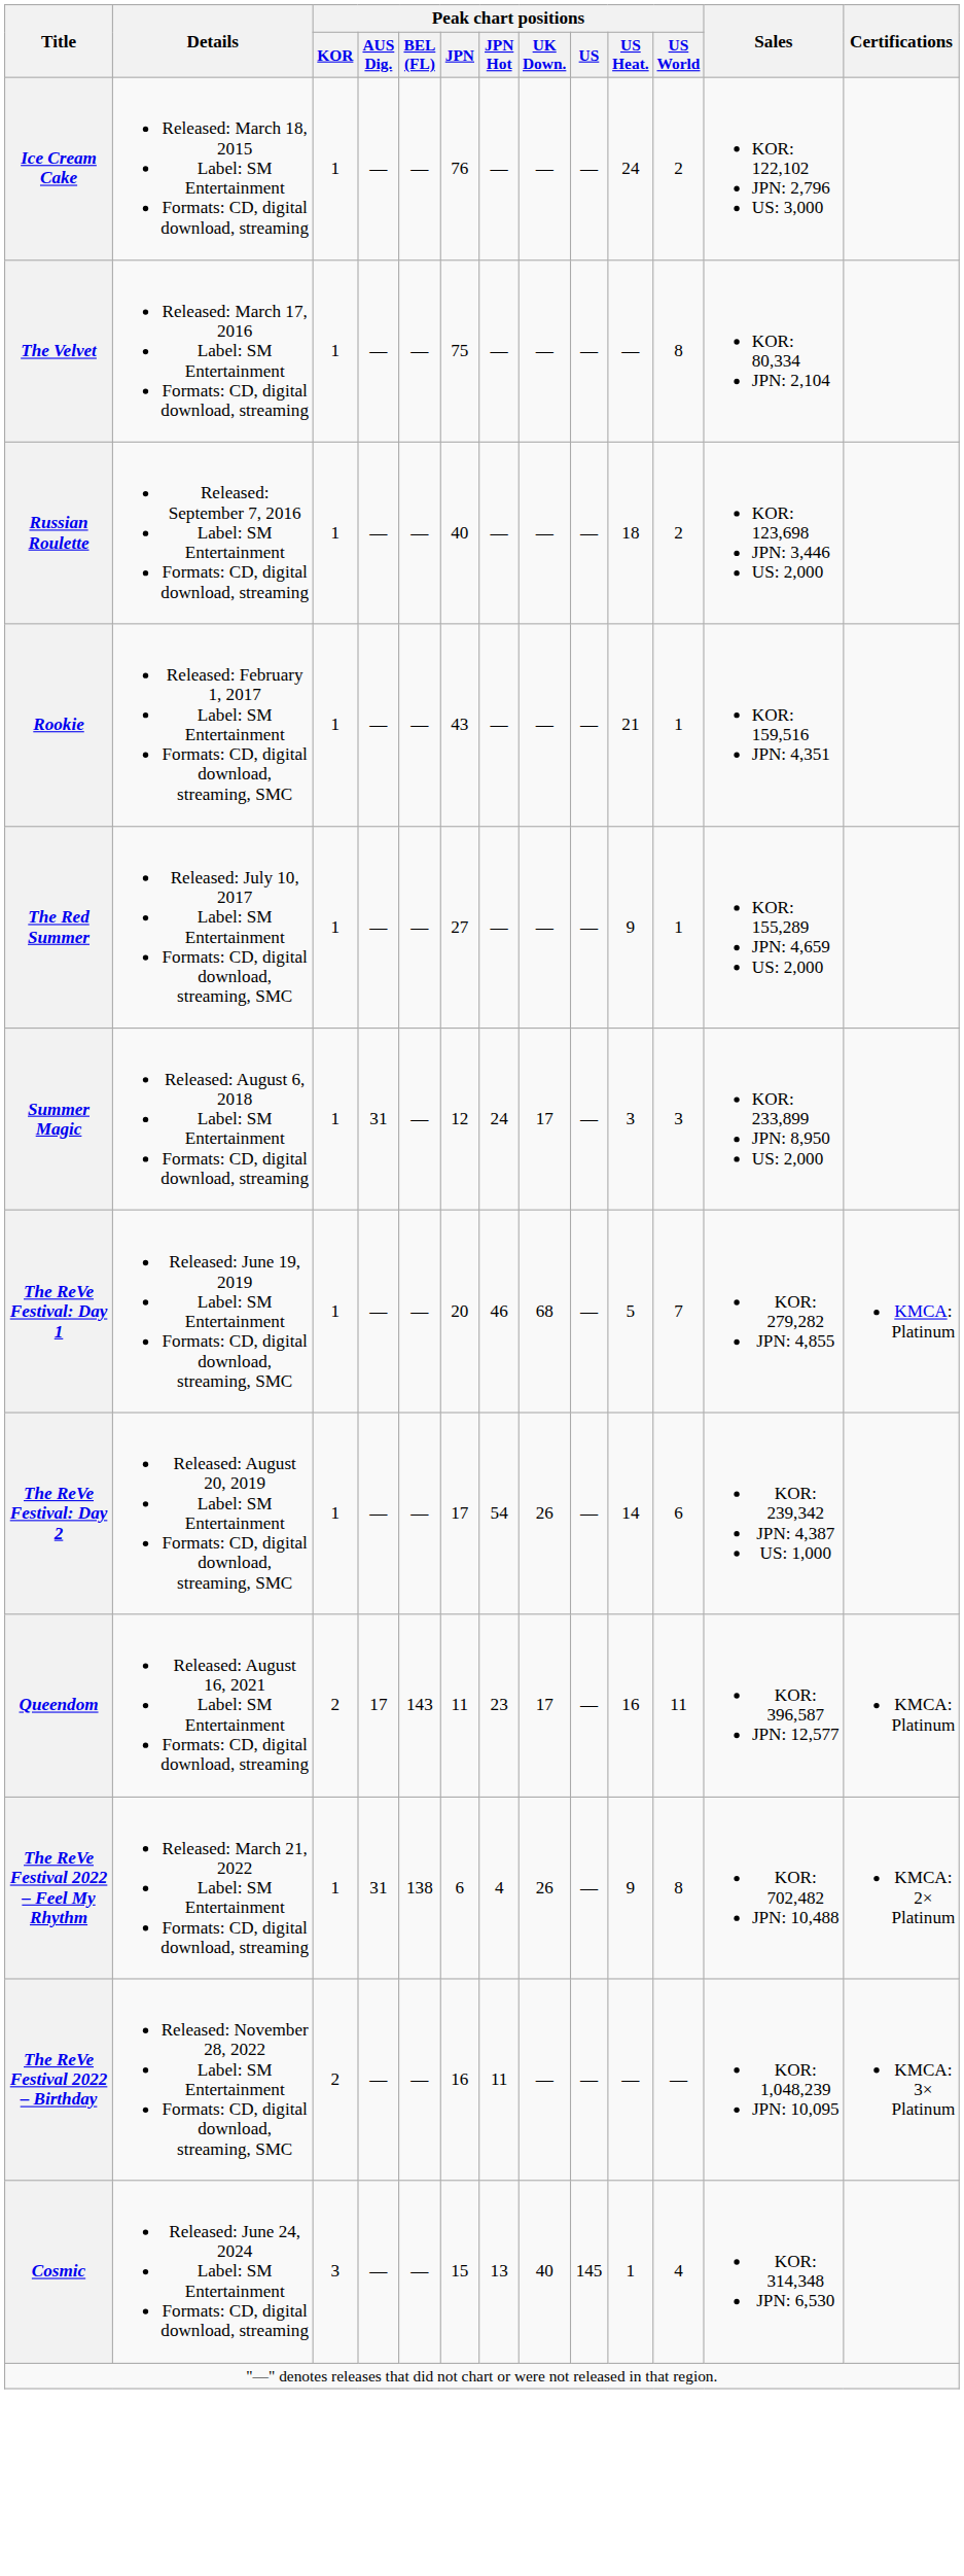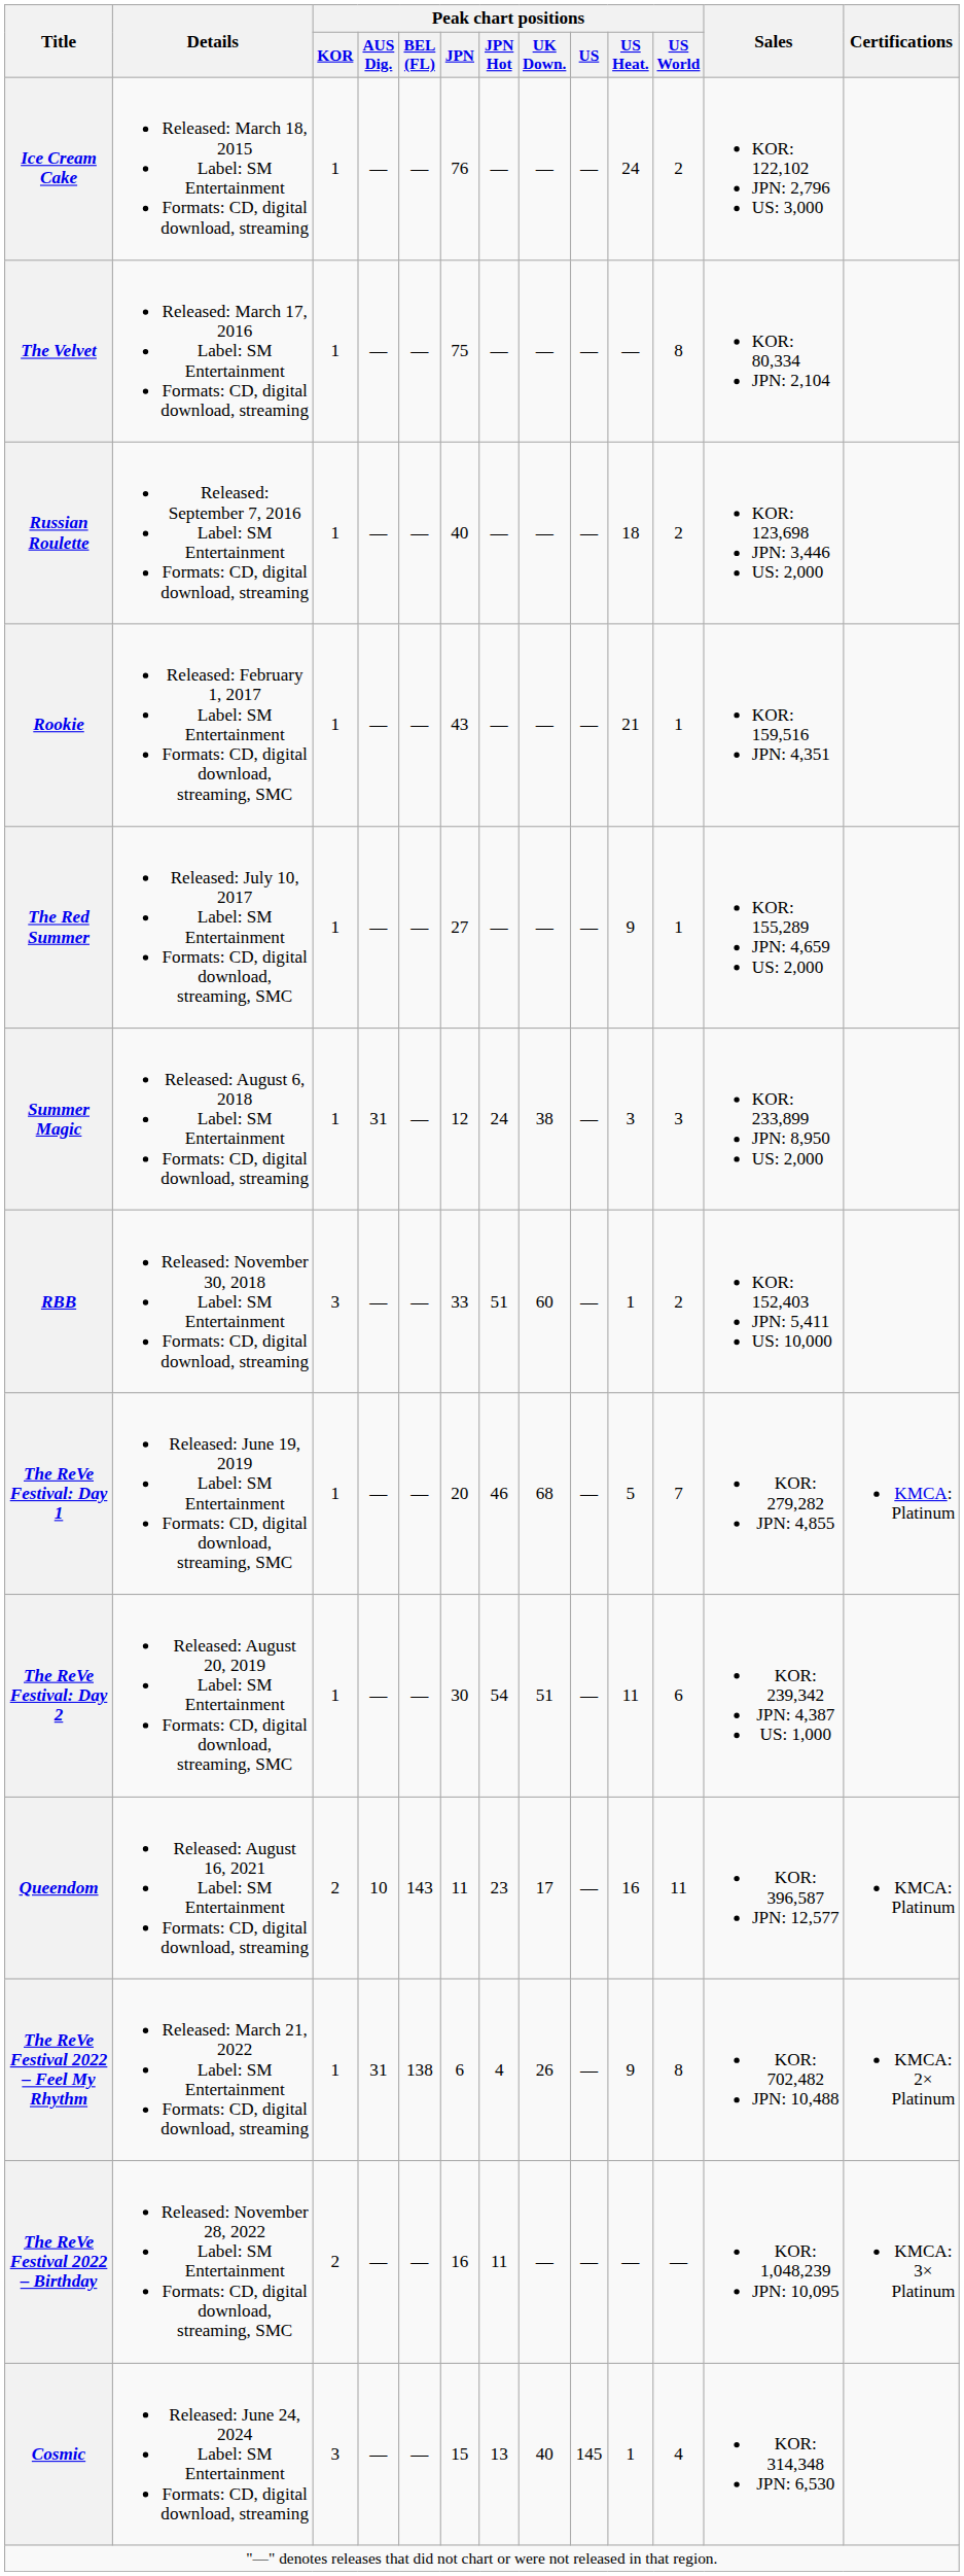Summer Magic | Peak chart positions / UK Down.: 17 -> 38
+ row: RBB | Released: November 30, 2018 Label: SM Entertainment Formats: CD, digital download, streaming | 3 | — | — | 33 | 51 | 60 | — | 1 | 2 | KOR: 152,403 JPN: 5,411 US: 10,000
The ReVe Festival: Day 2 | Peak chart positions / JPN: 17 -> 30
The ReVe Festival: Day 2 | Peak chart positions / UK Down.: 26 -> 51
The ReVe Festival: Day 2 | Peak chart positions / US Heat.: 14 -> 11
Queendom | Peak chart positions / AUS Dig.: 17 -> 10
